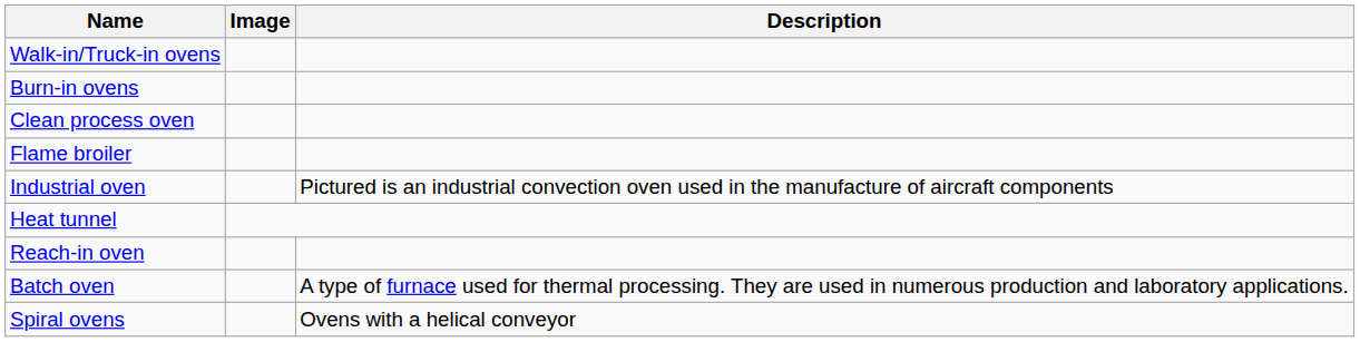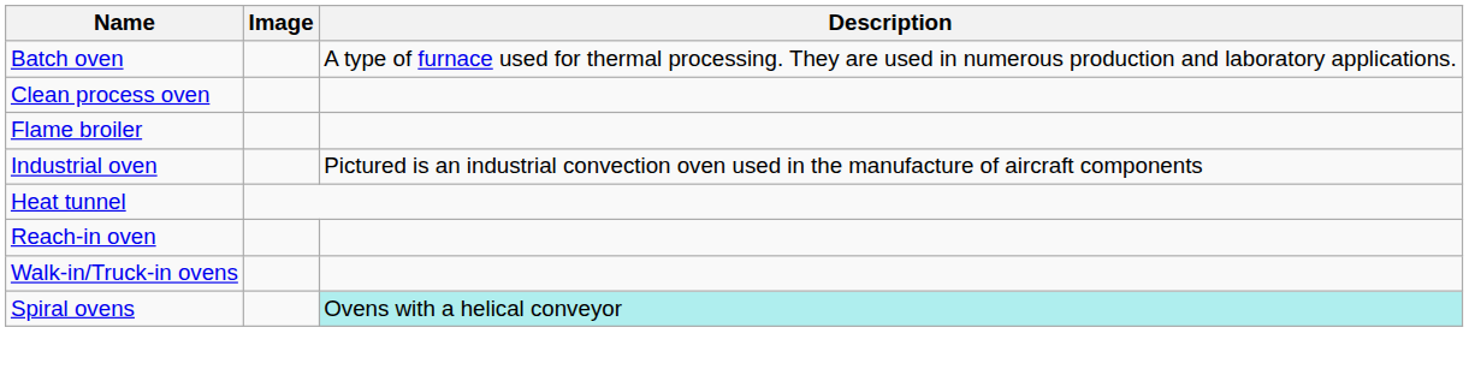rows swapped: Batch oven <-> Walk-in/Truck-in ovens
- row: Burn-in ovens
Spiral ovens | Description: no background -> paleturquoise background
